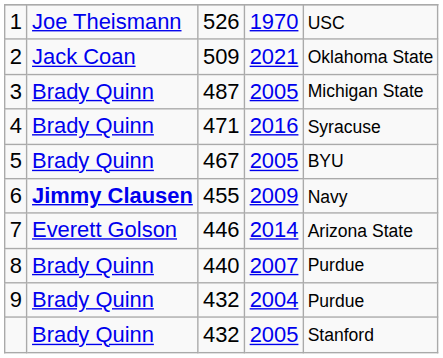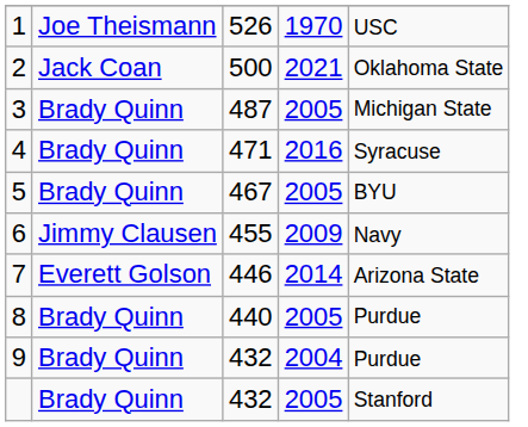2 | column 3: 509 -> 500
6 | column 2: bold -> normal
8 | column 4: 2007 -> 2005
